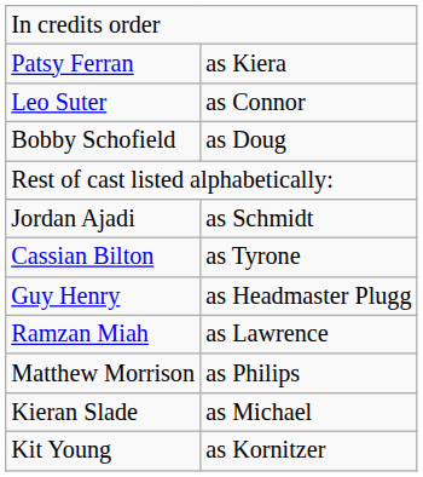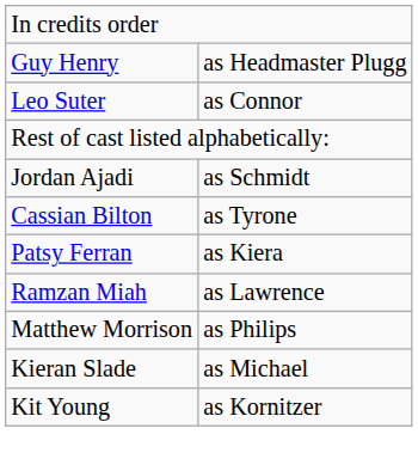rows swapped: Patsy Ferran <-> Guy Henry
- row: Bobby Schofield | as Doug
